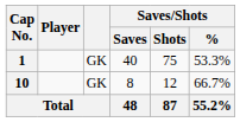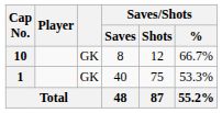rows swapped: 1 <-> 10
